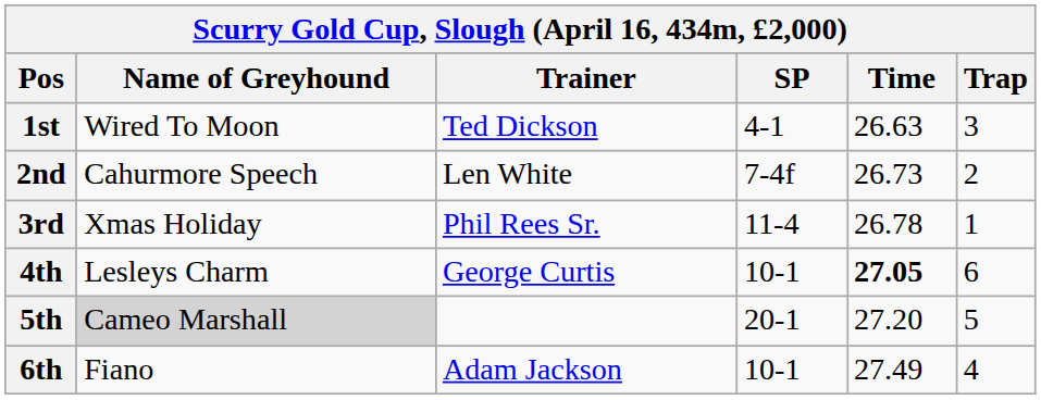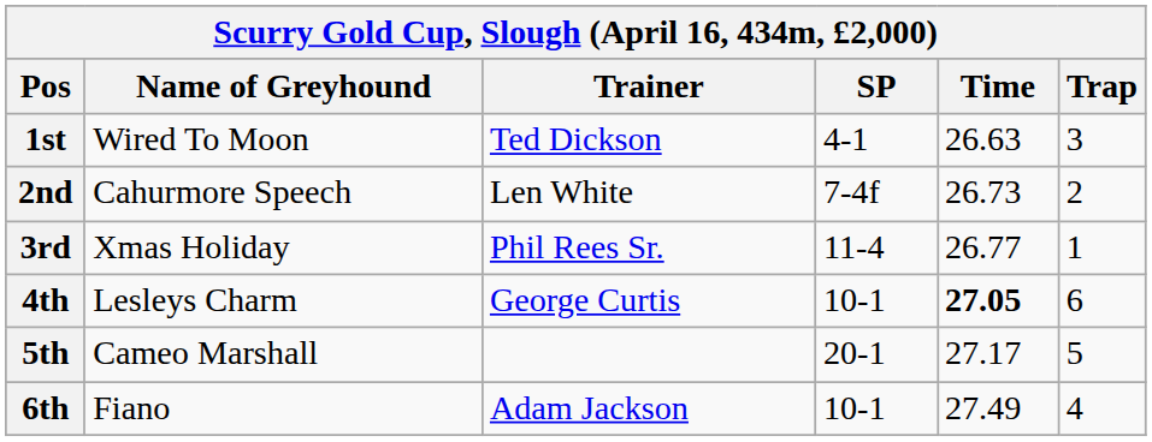3rd | Time: 26.78 -> 26.77
5th | Name of Greyhound: lightgrey background -> no background
5th | Time: 27.20 -> 27.17
